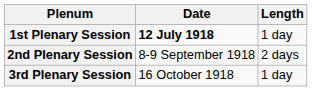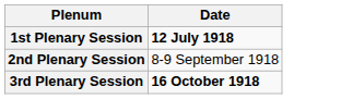- column: Length | 1 day | 2 days | 1 day
3rd Plenary Session | Date: normal -> bold
